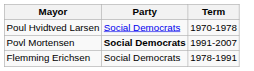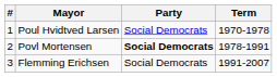+ column: # | 1 | 2 | 3
Povl Mortensen | Term: 1991-2007 -> 1978-1991
Flemming Erichsen | Term: 1978-1991 -> 1991-2007
